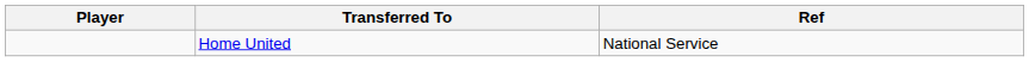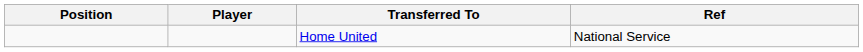+ column: Position
